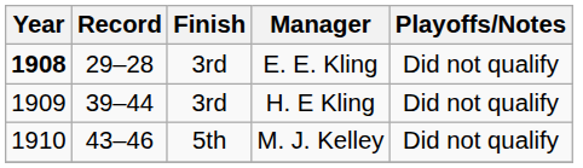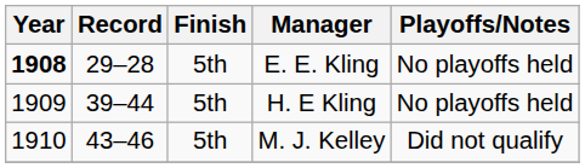E. E. Kling | Finish: 3rd -> 5th
E. E. Kling | Playoffs/Notes: Did not qualify -> No playoffs held
H. E Kling | Finish: 3rd -> 5th
H. E Kling | Playoffs/Notes: Did not qualify -> No playoffs held
